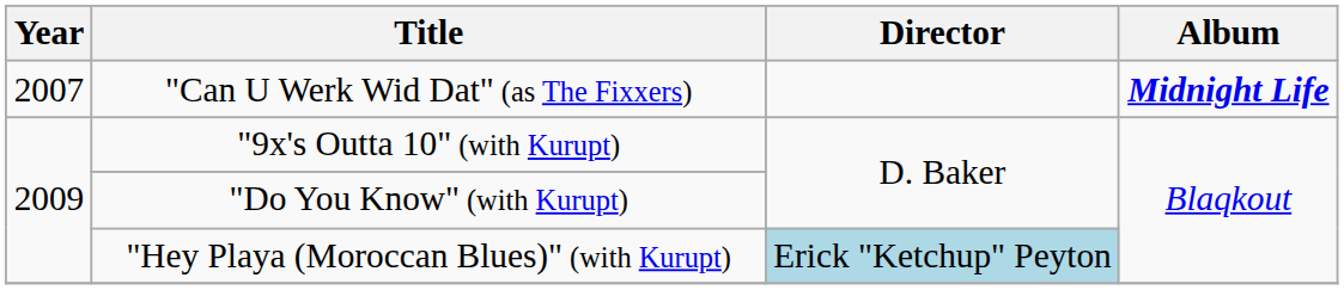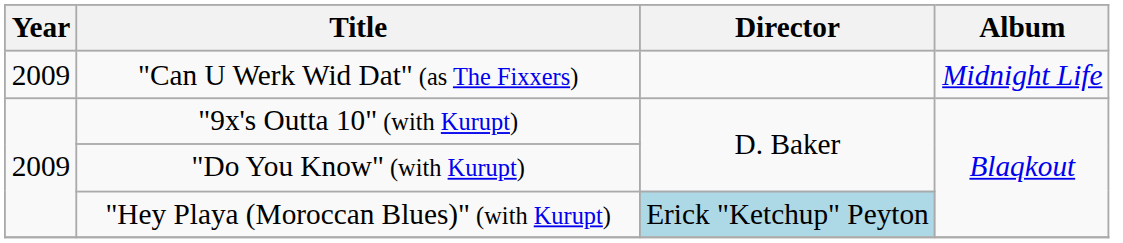"Can U Werk Wid Dat" (as The Fixxers) | Year: 2007 -> 2009
"Can U Werk Wid Dat" (as The Fixxers) | Album: bold -> normal
